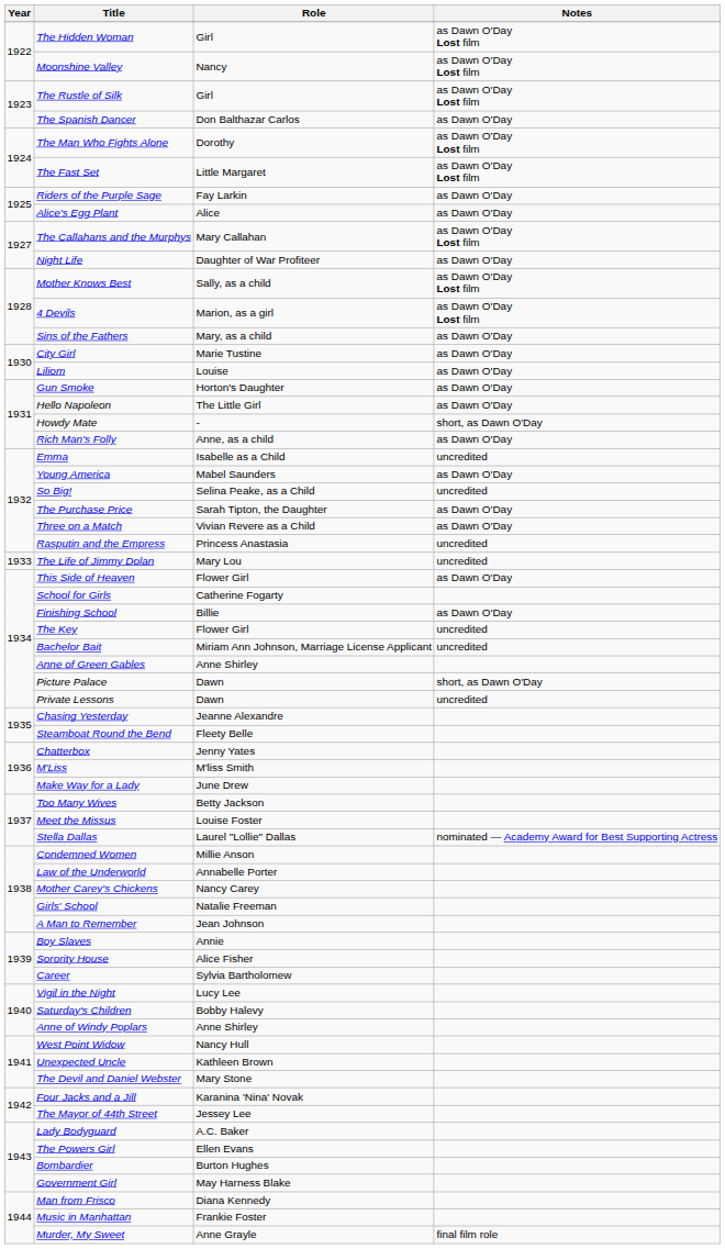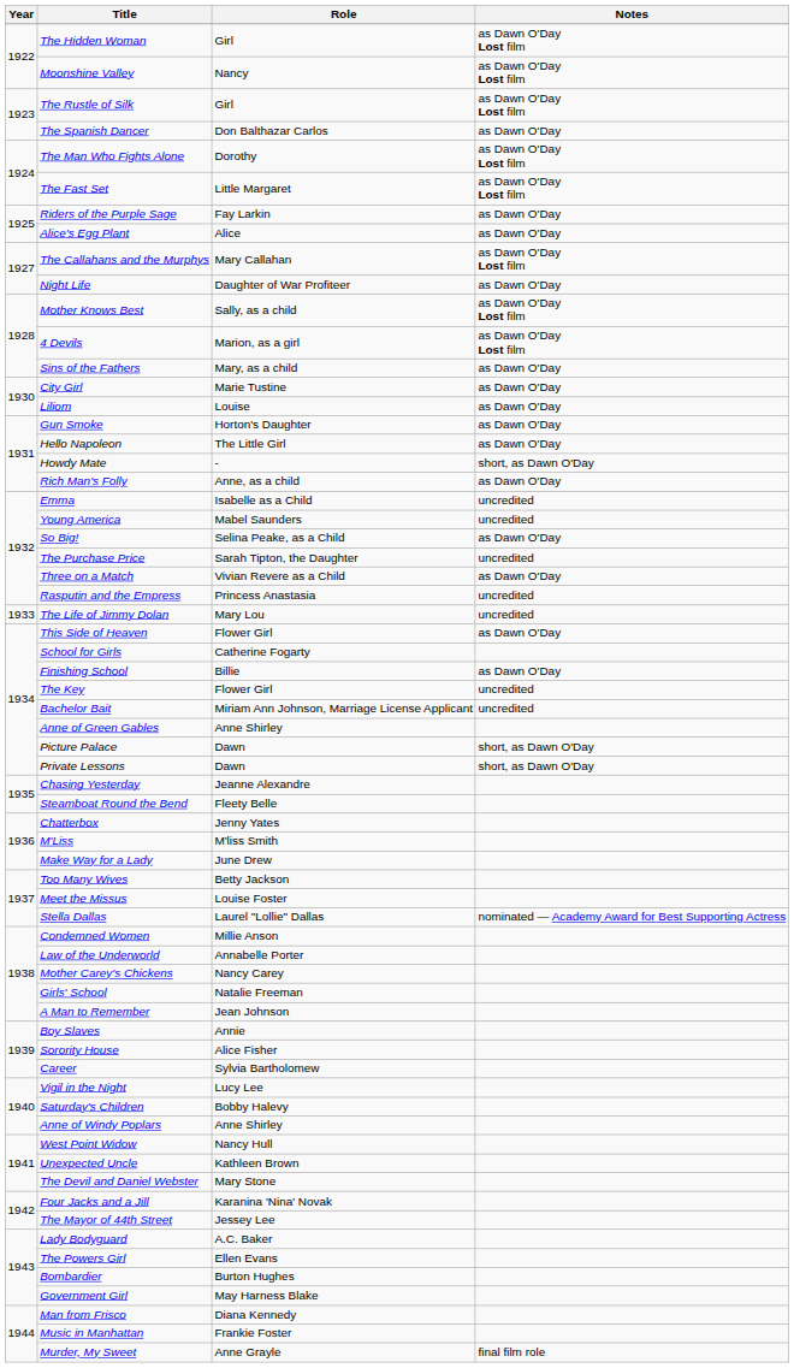Young America | Notes: as Dawn O'Day -> uncredited
So Big! | Notes: uncredited -> as Dawn O'Day
The Purchase Price | Notes: as Dawn O'Day -> uncredited
Private Lessons | Notes: uncredited -> short, as Dawn O'Day
